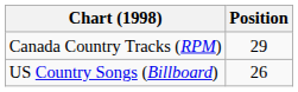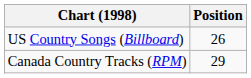rows swapped: Canada Country Tracks (RPM) <-> US Country Songs (Billboard)
